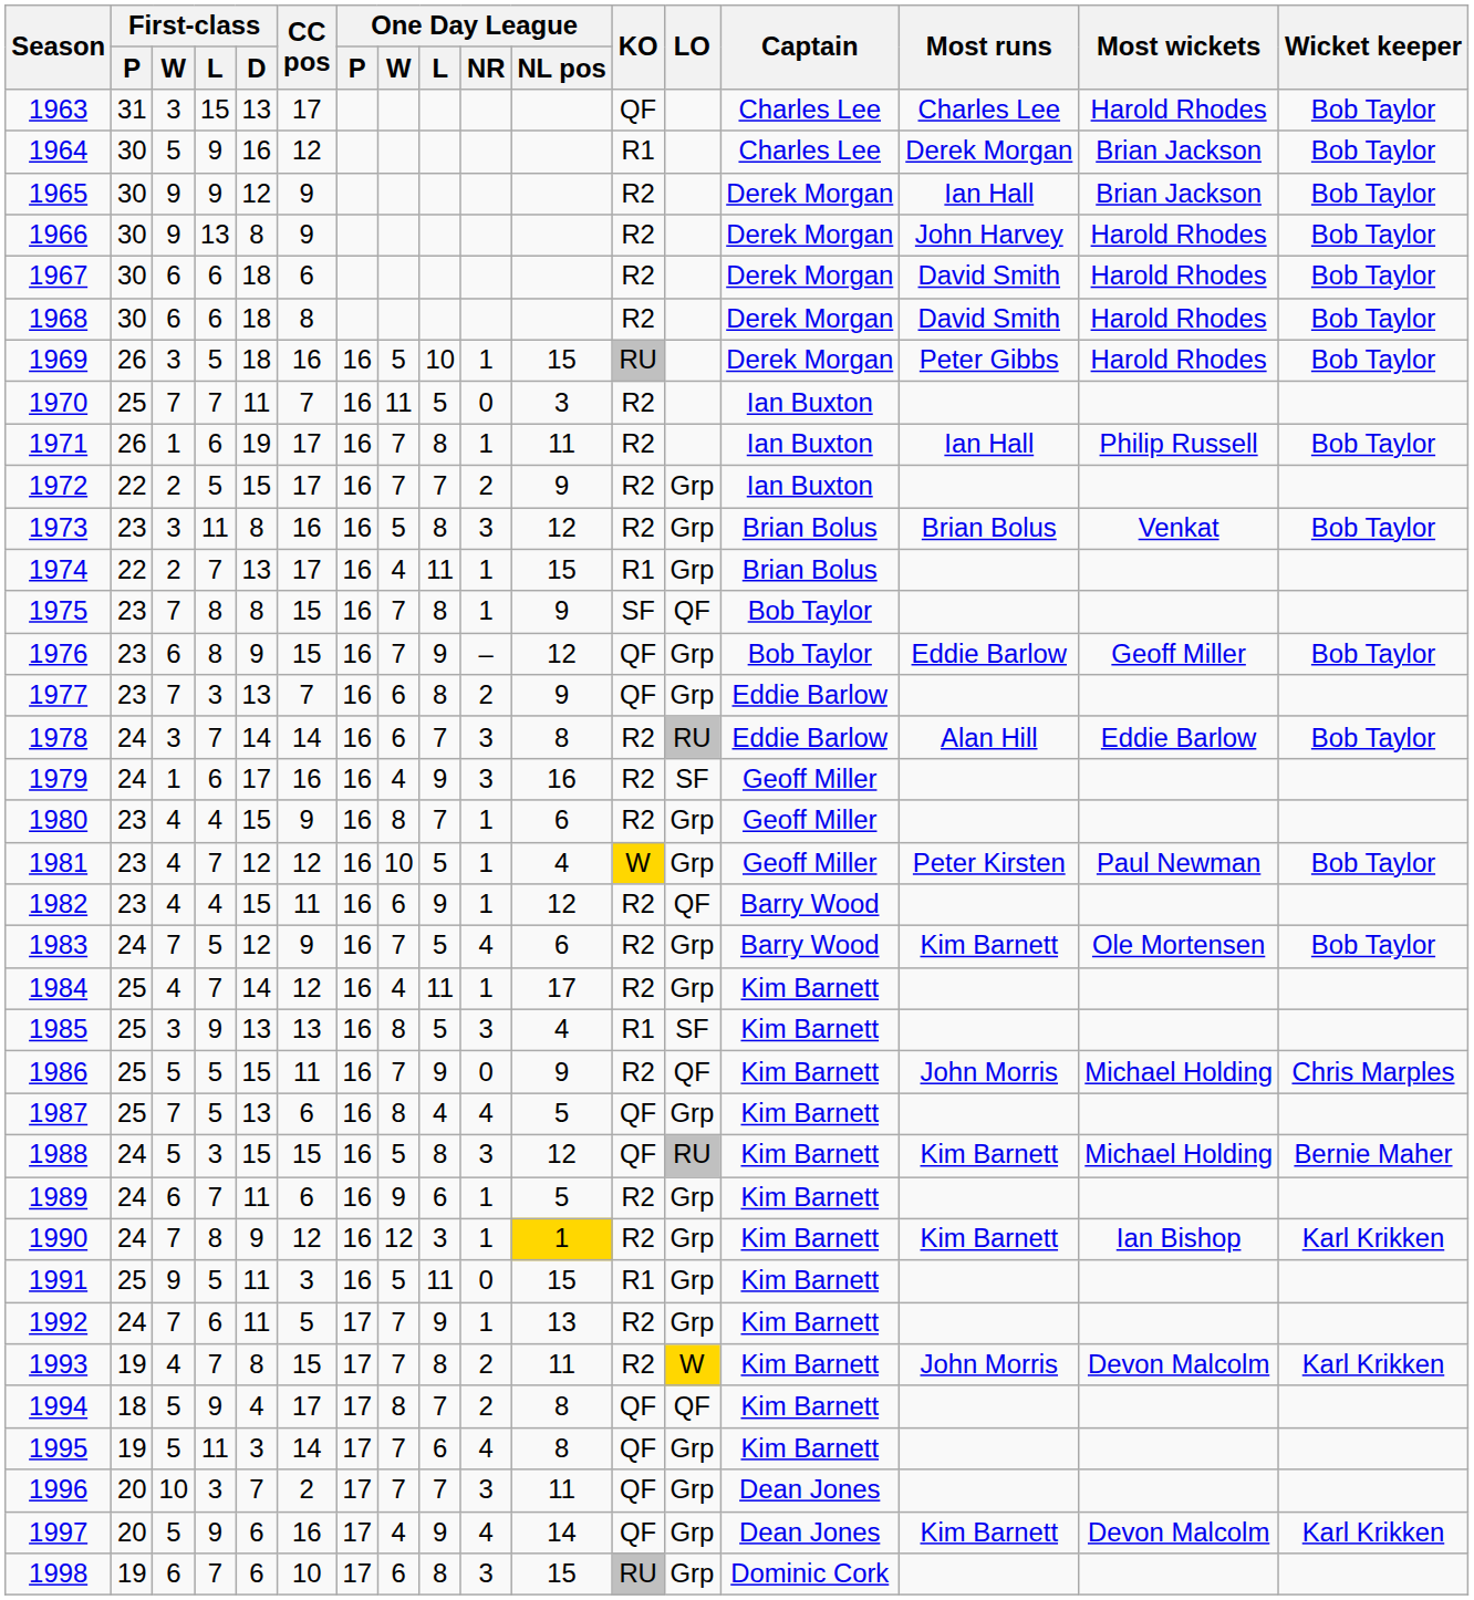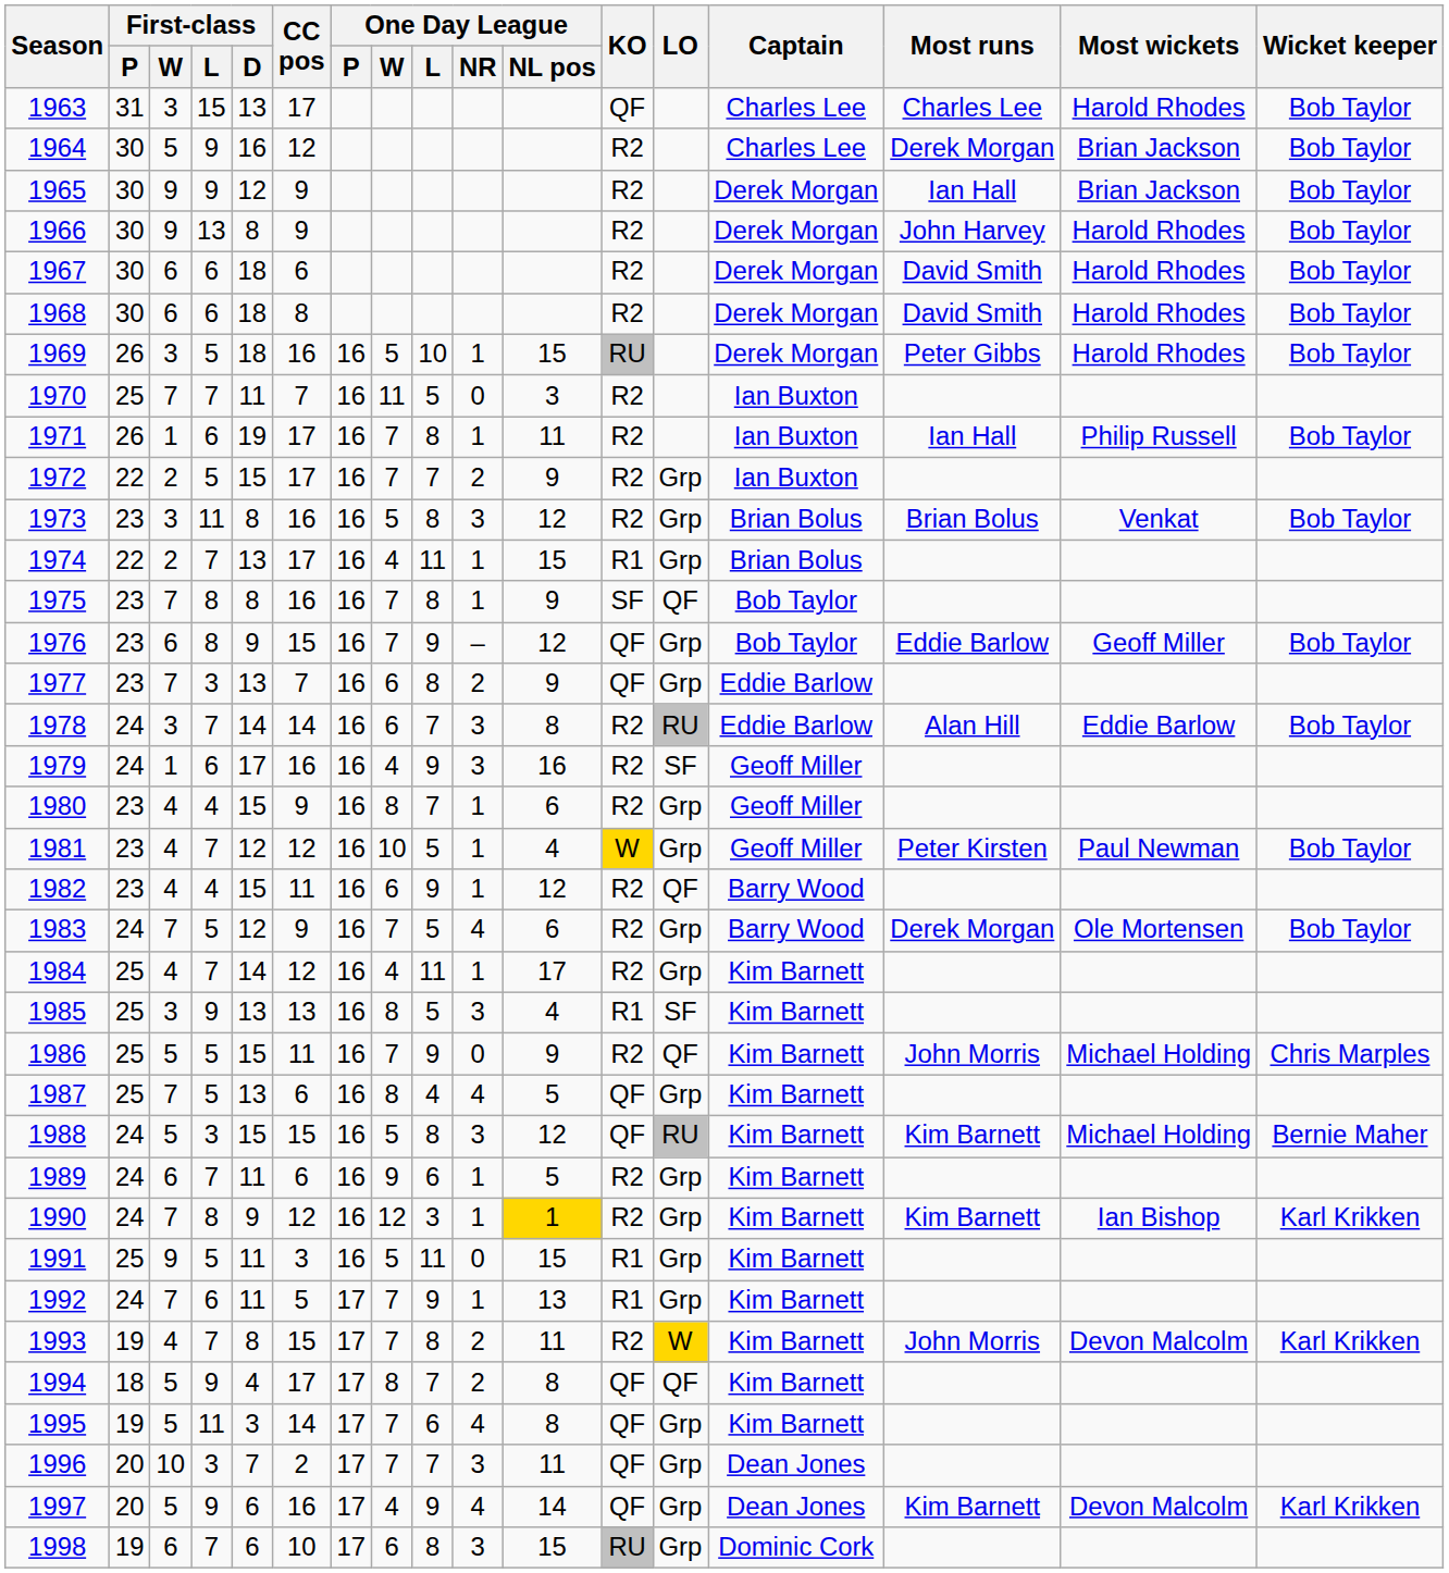1964 | KO: R1 -> R2
1975 | CC pos: 15 -> 16
1983 | Most runs: Kim Barnett -> Derek Morgan
1992 | KO: R2 -> R1
